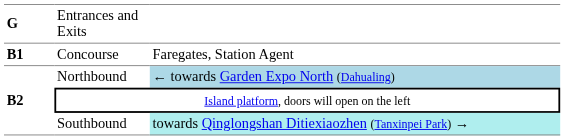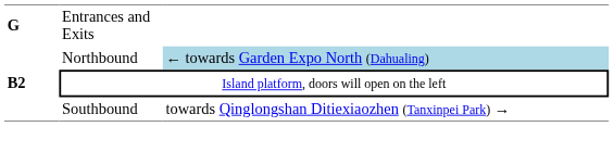- row: B1 | Concourse | Faregates, Station Agent
Southbound | column 3: paleturquoise background -> no background
